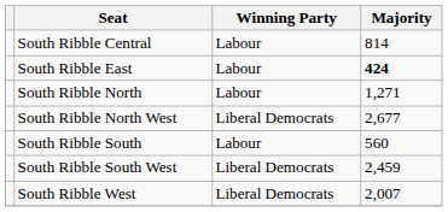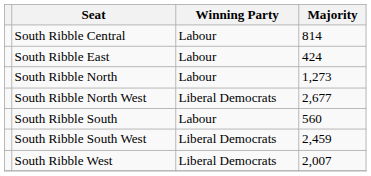South Ribble East | Majority: bold -> normal
South Ribble North | Majority: 1,271 -> 1,273
